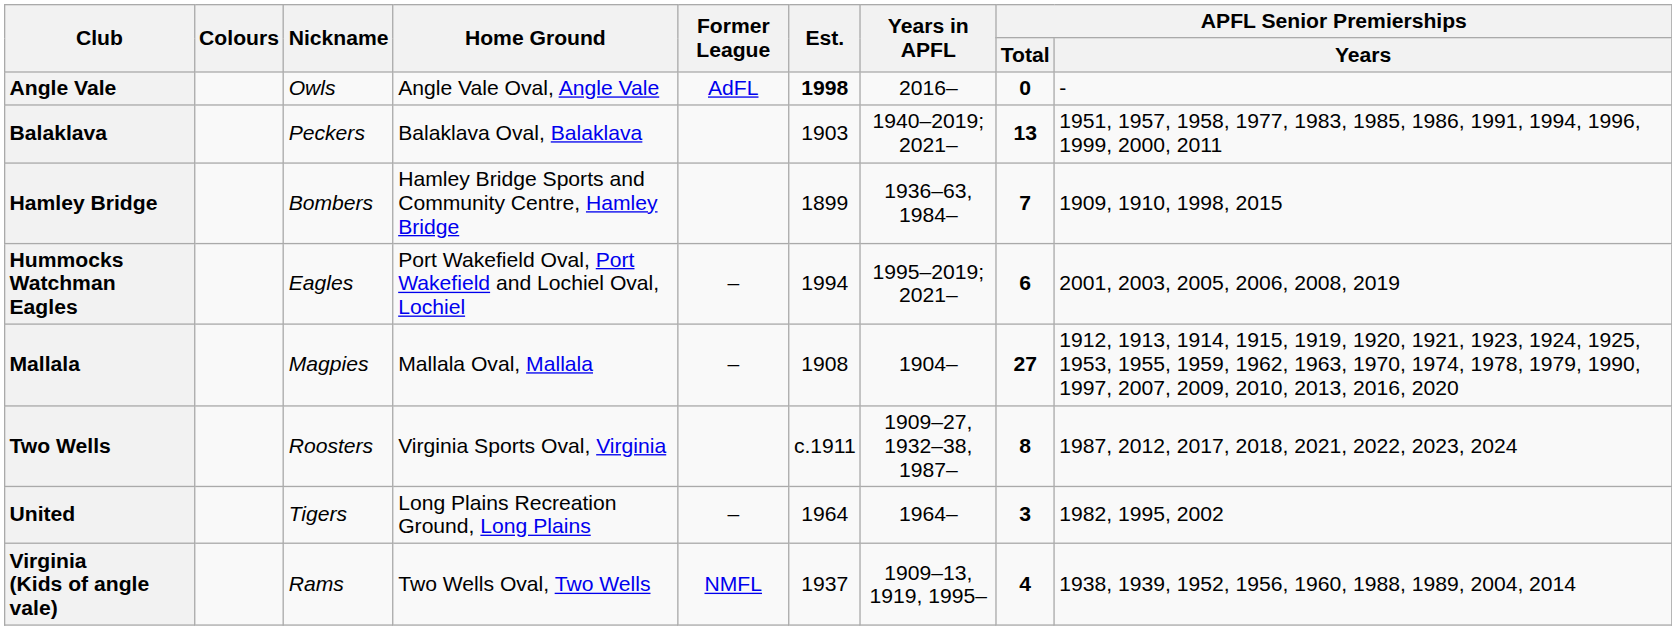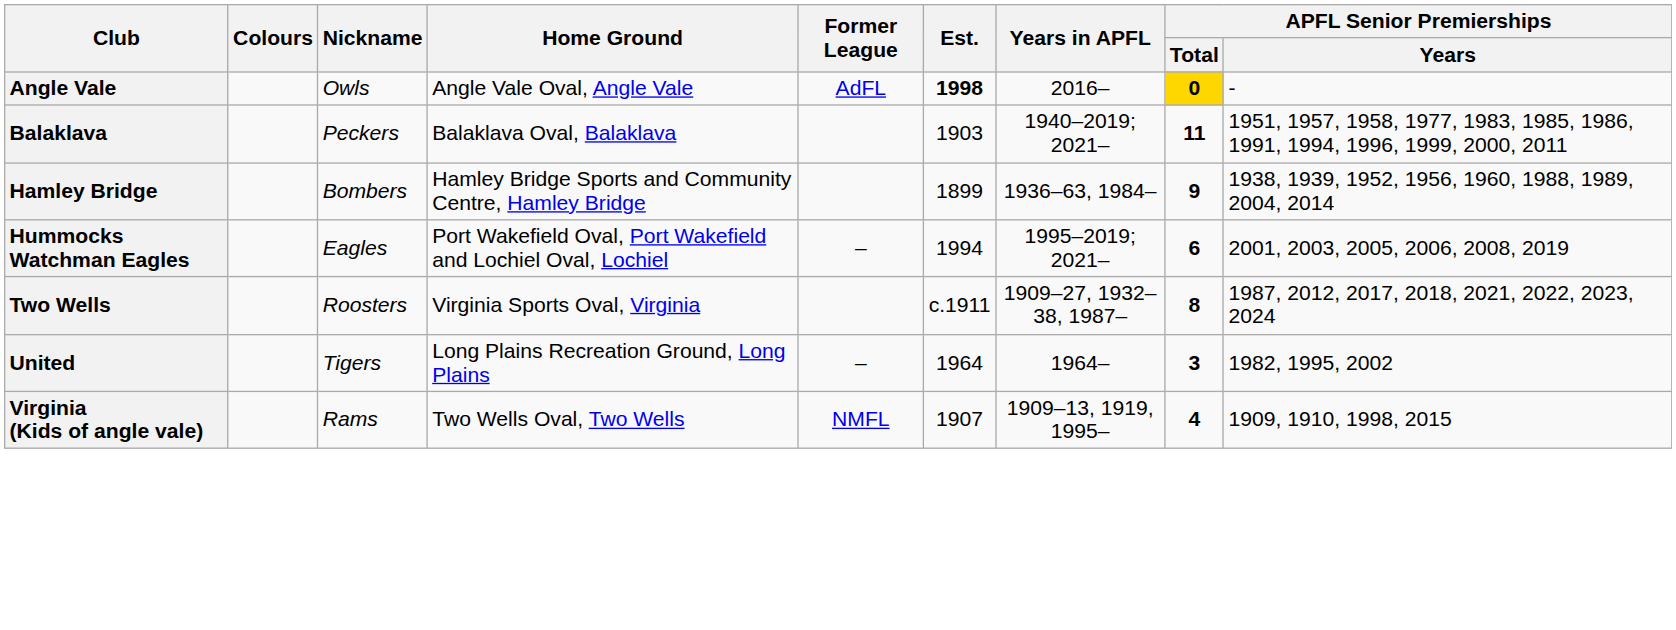Angle Vale | APFL Senior Premierships / Total: no background -> gold background
Balaklava | APFL Senior Premierships / Total: 13 -> 11
Hamley Bridge | APFL Senior Premierships / Total: 7 -> 9
Hamley Bridge | APFL Senior Premierships / Years: 1909, 1910, 1998, 2015 -> 1938, 1939, 1952, 1956, 1960, 1988, 1989, 2004, 2014
- row: Mallala | Magpies | Mallala Oval, Mallala | – | 1908 | 1904– | 27 | 1912, 1913, 1914, 1915, 1919, 1920, 1921, 1923, 1924, 1925, 1953, 1955, 1959, 1962, 1963, 1970, 1974, 1978, 1979, 1990, 1997, 2007, 2009, 2010, 2013, 2016, 2020
Virginia (Kids of angle vale) | Est.: 1937 -> 1907
Virginia (Kids of angle vale) | APFL Senior Premierships / Years: 1938, 1939, 1952, 1956, 1960, 1988, 1989, 2004, 2014 -> 1909, 1910, 1998, 2015
